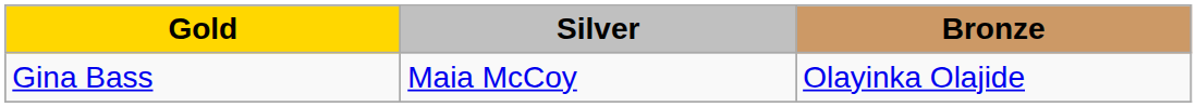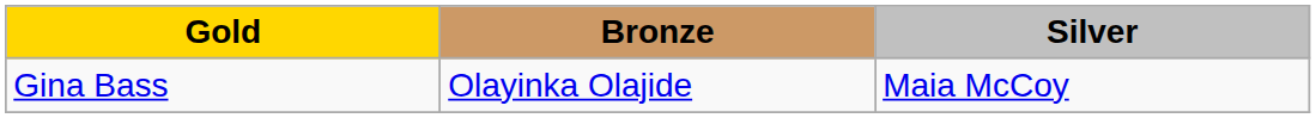columns swapped: Silver <-> Bronze
